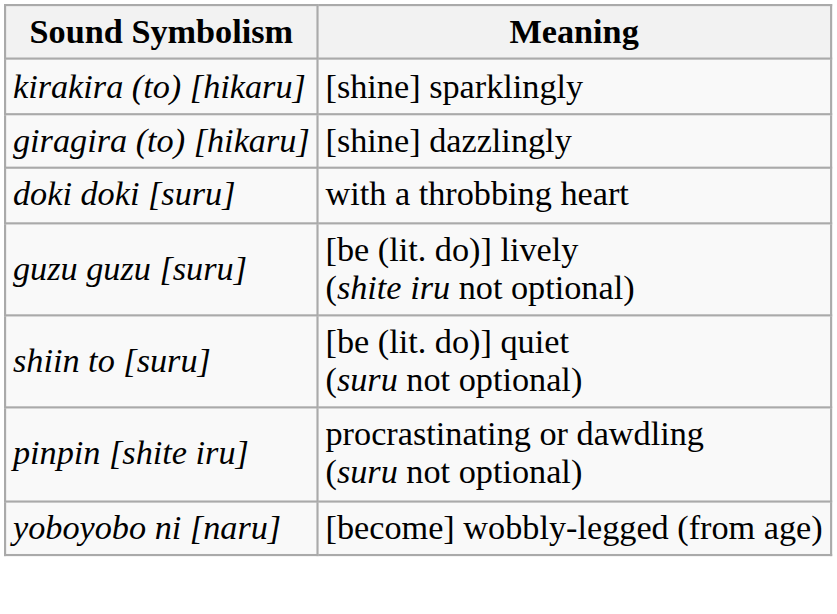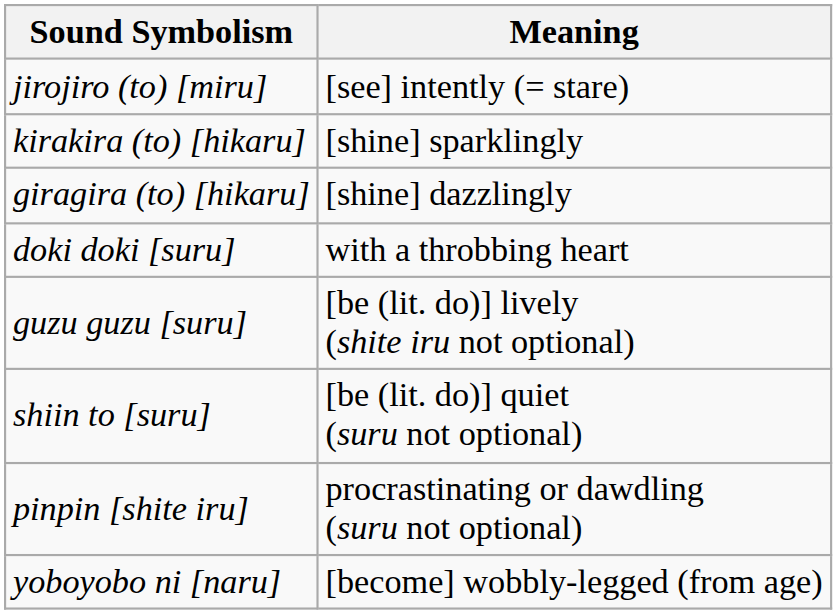+ row: jirojiro (to) [miru] | [see] intently (= stare)
